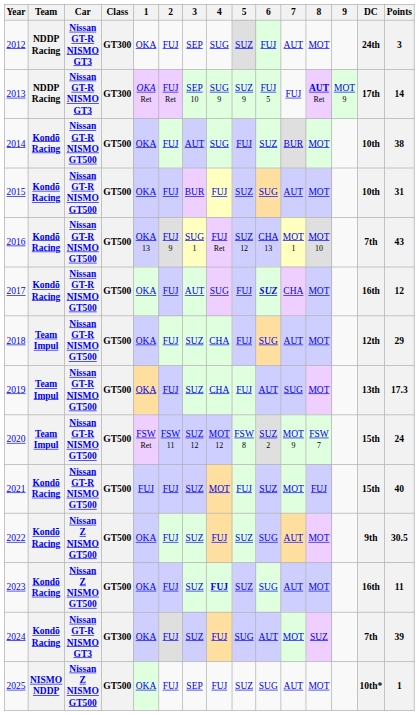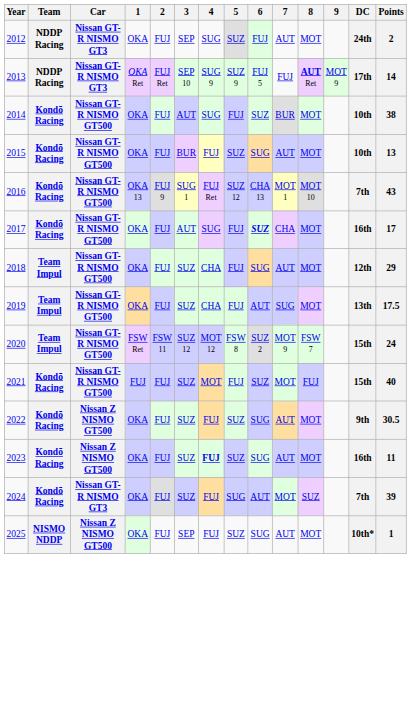- column: Class | GT300 | GT300 | GT500 | GT500 | GT500 | GT500 | GT500 | GT500 | GT500 | GT500 | GT500 | GT500 | GT300 | GT500
2012 | Points: 3 -> 2
2015 | Points: 31 -> 13
2017 | Points: 12 -> 17
2019 | Points: 17.3 -> 17.5
